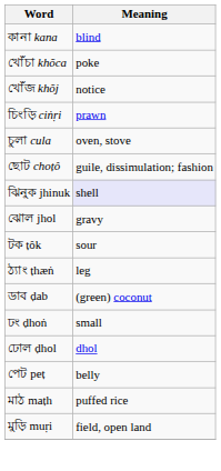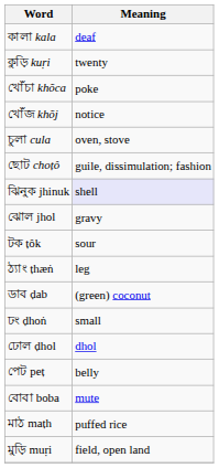- row: কানা kana | blind
+ row: কালা kala | deaf
+ row: কুড়ি kuṛi | twenty
- row: চিংড়ি ciṅṛi | prawn
+ row: বোবা boba | mute
